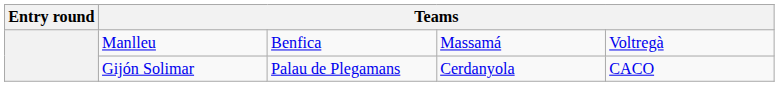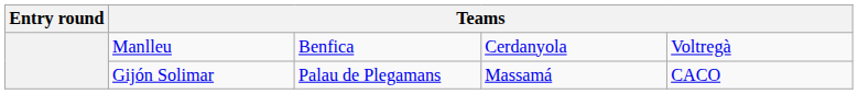Manlleu | column 4: Massamá -> Cerdanyola
Gijón Solimar | column 4: Cerdanyola -> Massamá
